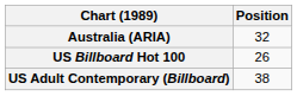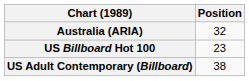US Billboard Hot 100 | Position: 26 -> 23
